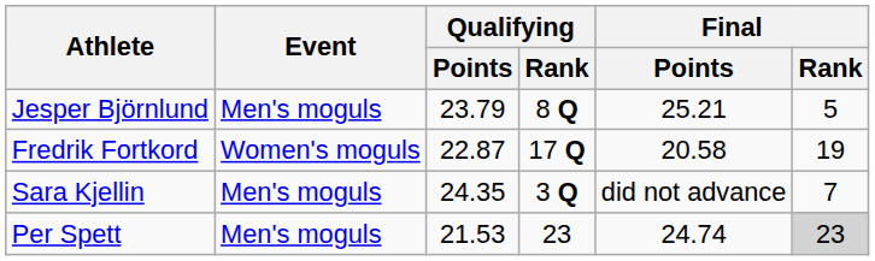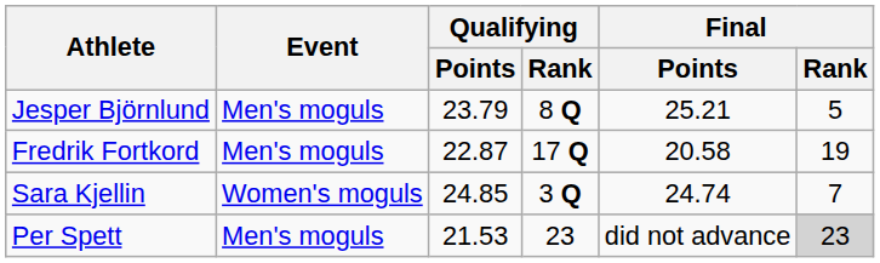Fredrik Fortkord | Event: Women's moguls -> Men's moguls
Sara Kjellin | Event: Men's moguls -> Women's moguls
Sara Kjellin | Qualifying / Points: 24.35 -> 24.85
Sara Kjellin | Final / Points: did not advance -> 24.74
Per Spett | Final / Points: 24.74 -> did not advance
